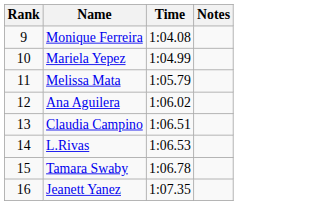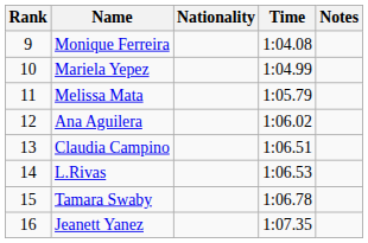+ column: Nationality
